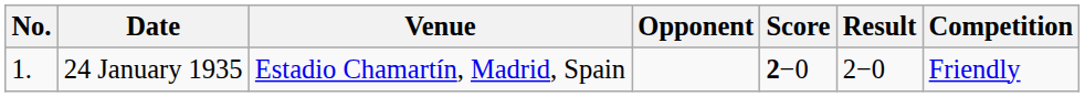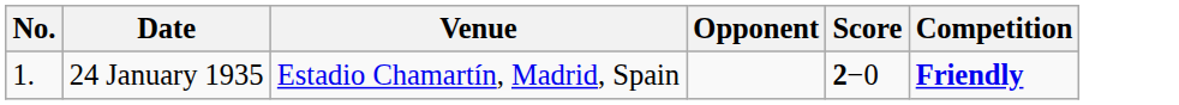- column: Result | 2−0
24 January 1935 | Competition: normal -> bold
